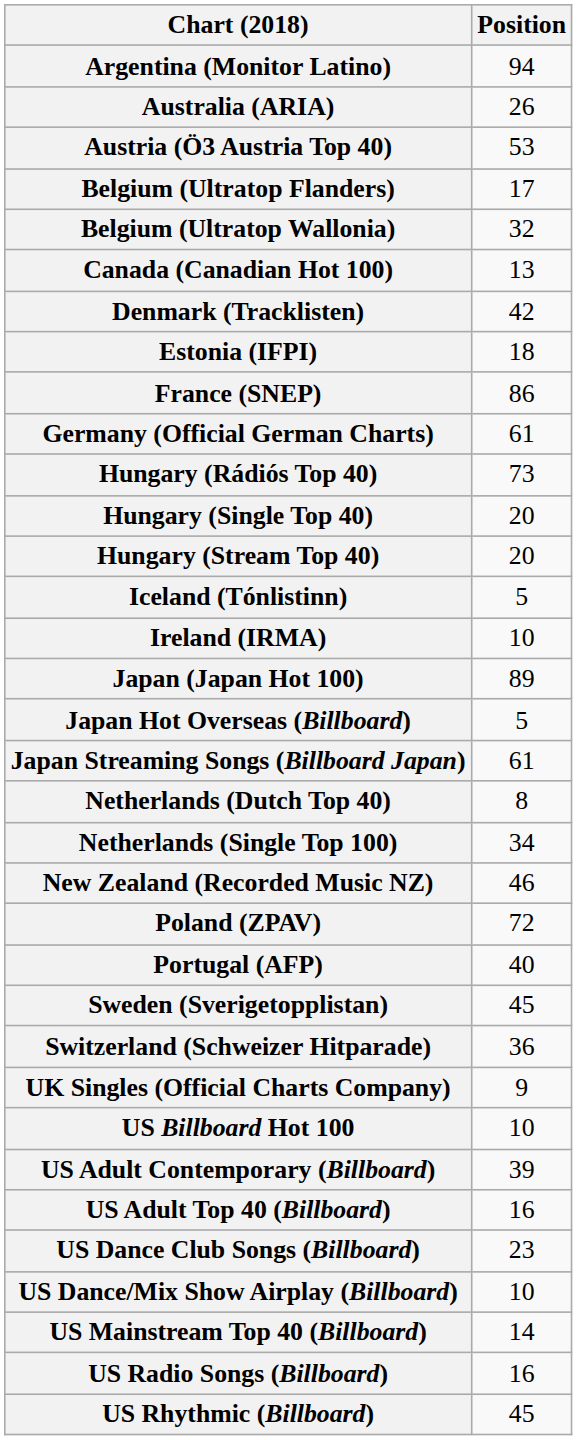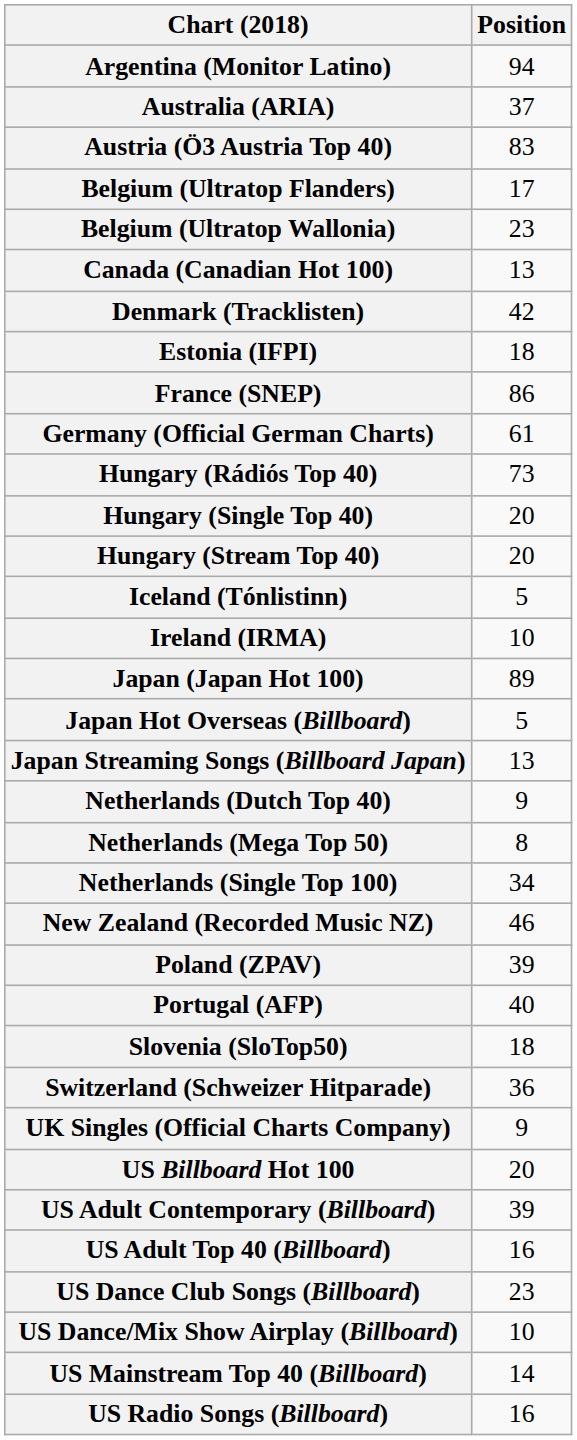Australia (ARIA) | Position: 26 -> 37
Austria (Ö3 Austria Top 40) | Position: 53 -> 83
Belgium (Ultratop Wallonia) | Position: 32 -> 23
Japan Streaming Songs (Billboard Japan) | Position: 61 -> 13
Netherlands (Dutch Top 40) | Position: 8 -> 9
+ row: Netherlands (Mega Top 50) | 8
Poland (ZPAV) | Position: 72 -> 39
+ row: Slovenia (SloTop50) | 18
- row: Sweden (Sverigetopplistan) | 45
US Billboard Hot 100 | Position: 10 -> 20
- row: US Rhythmic (Billboard) | 45
